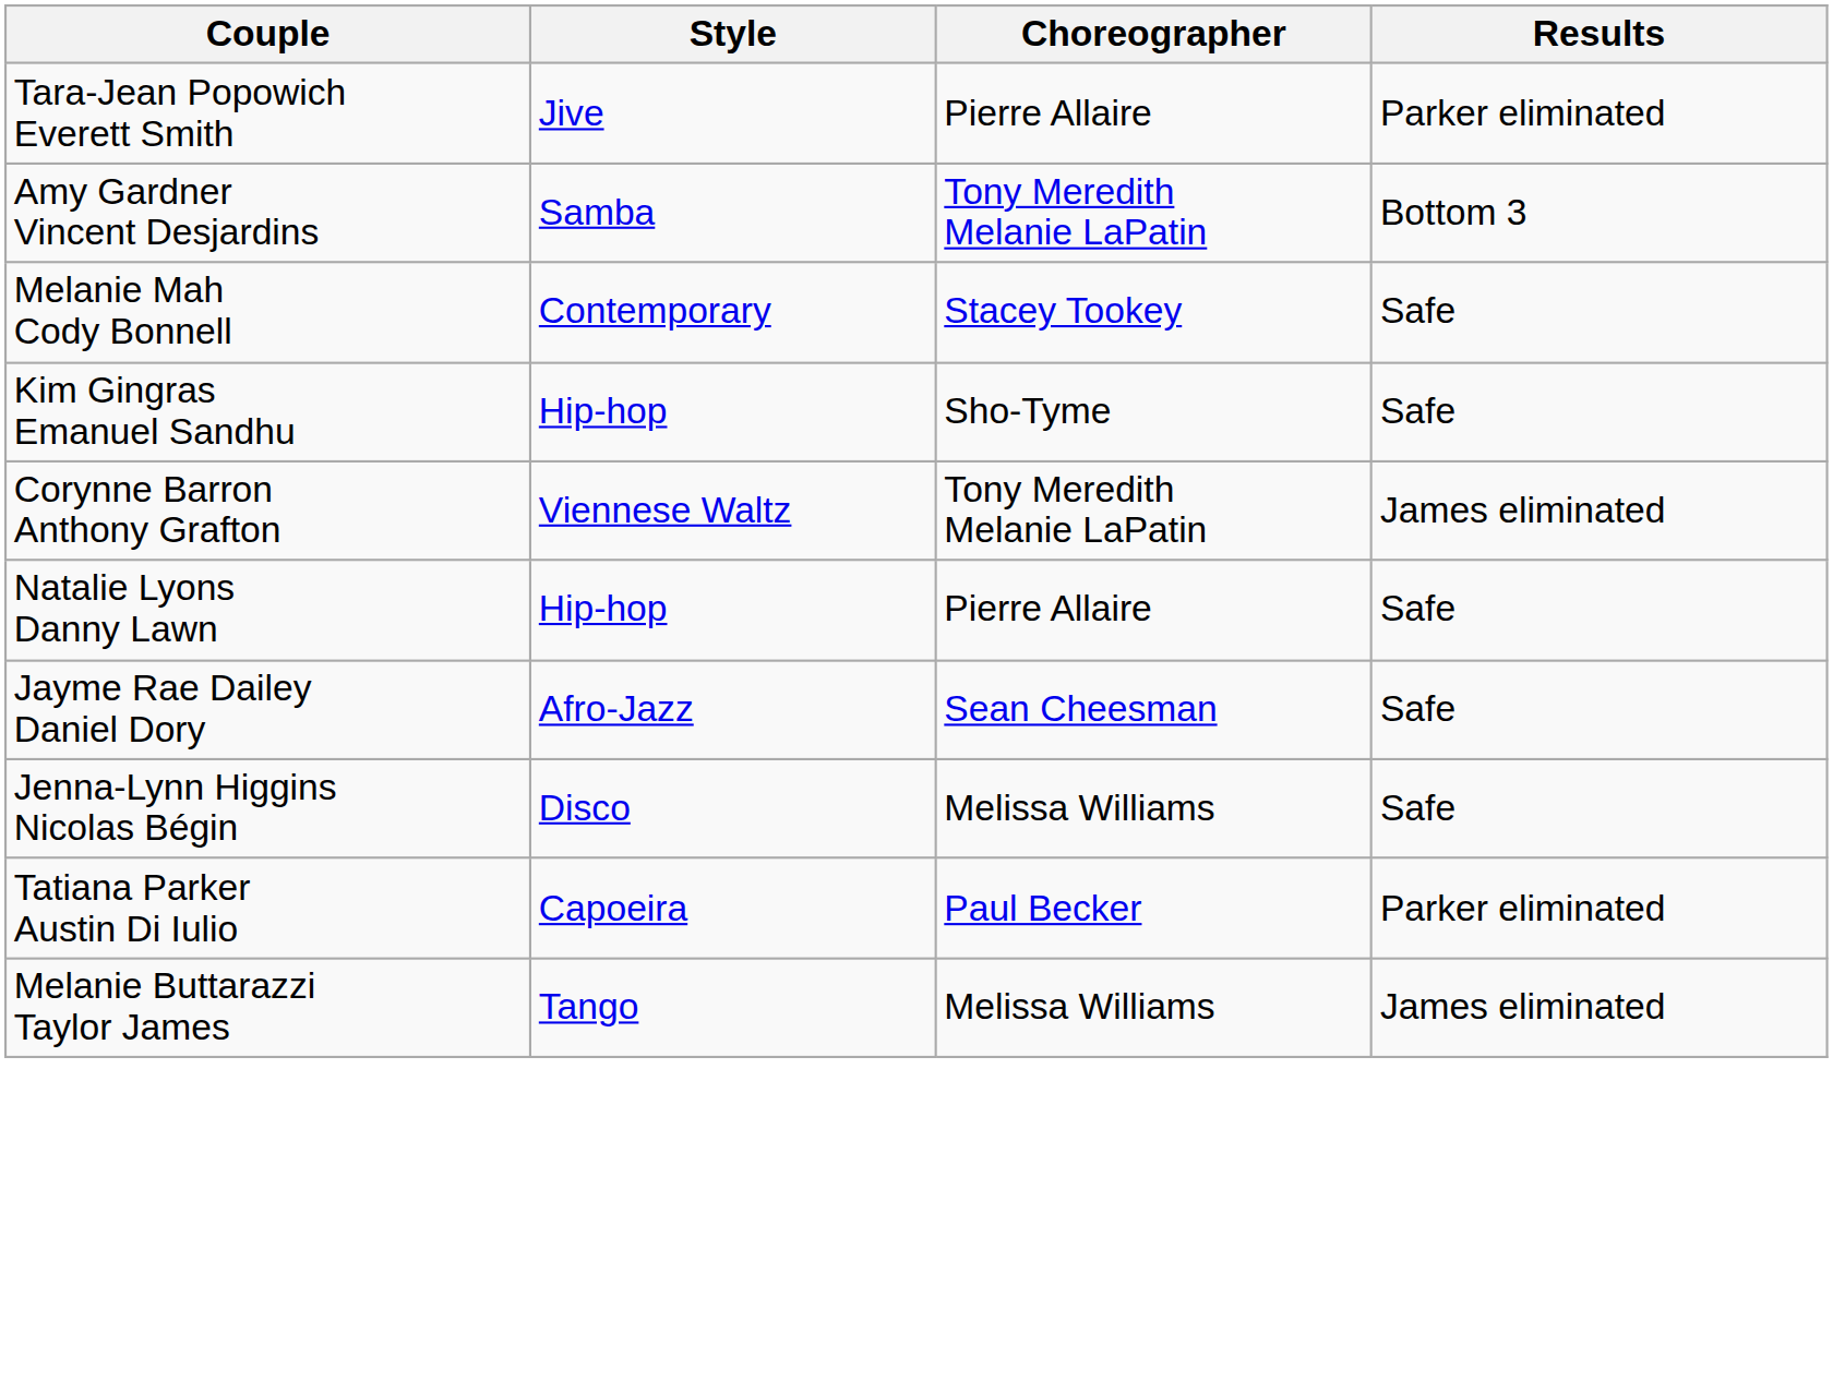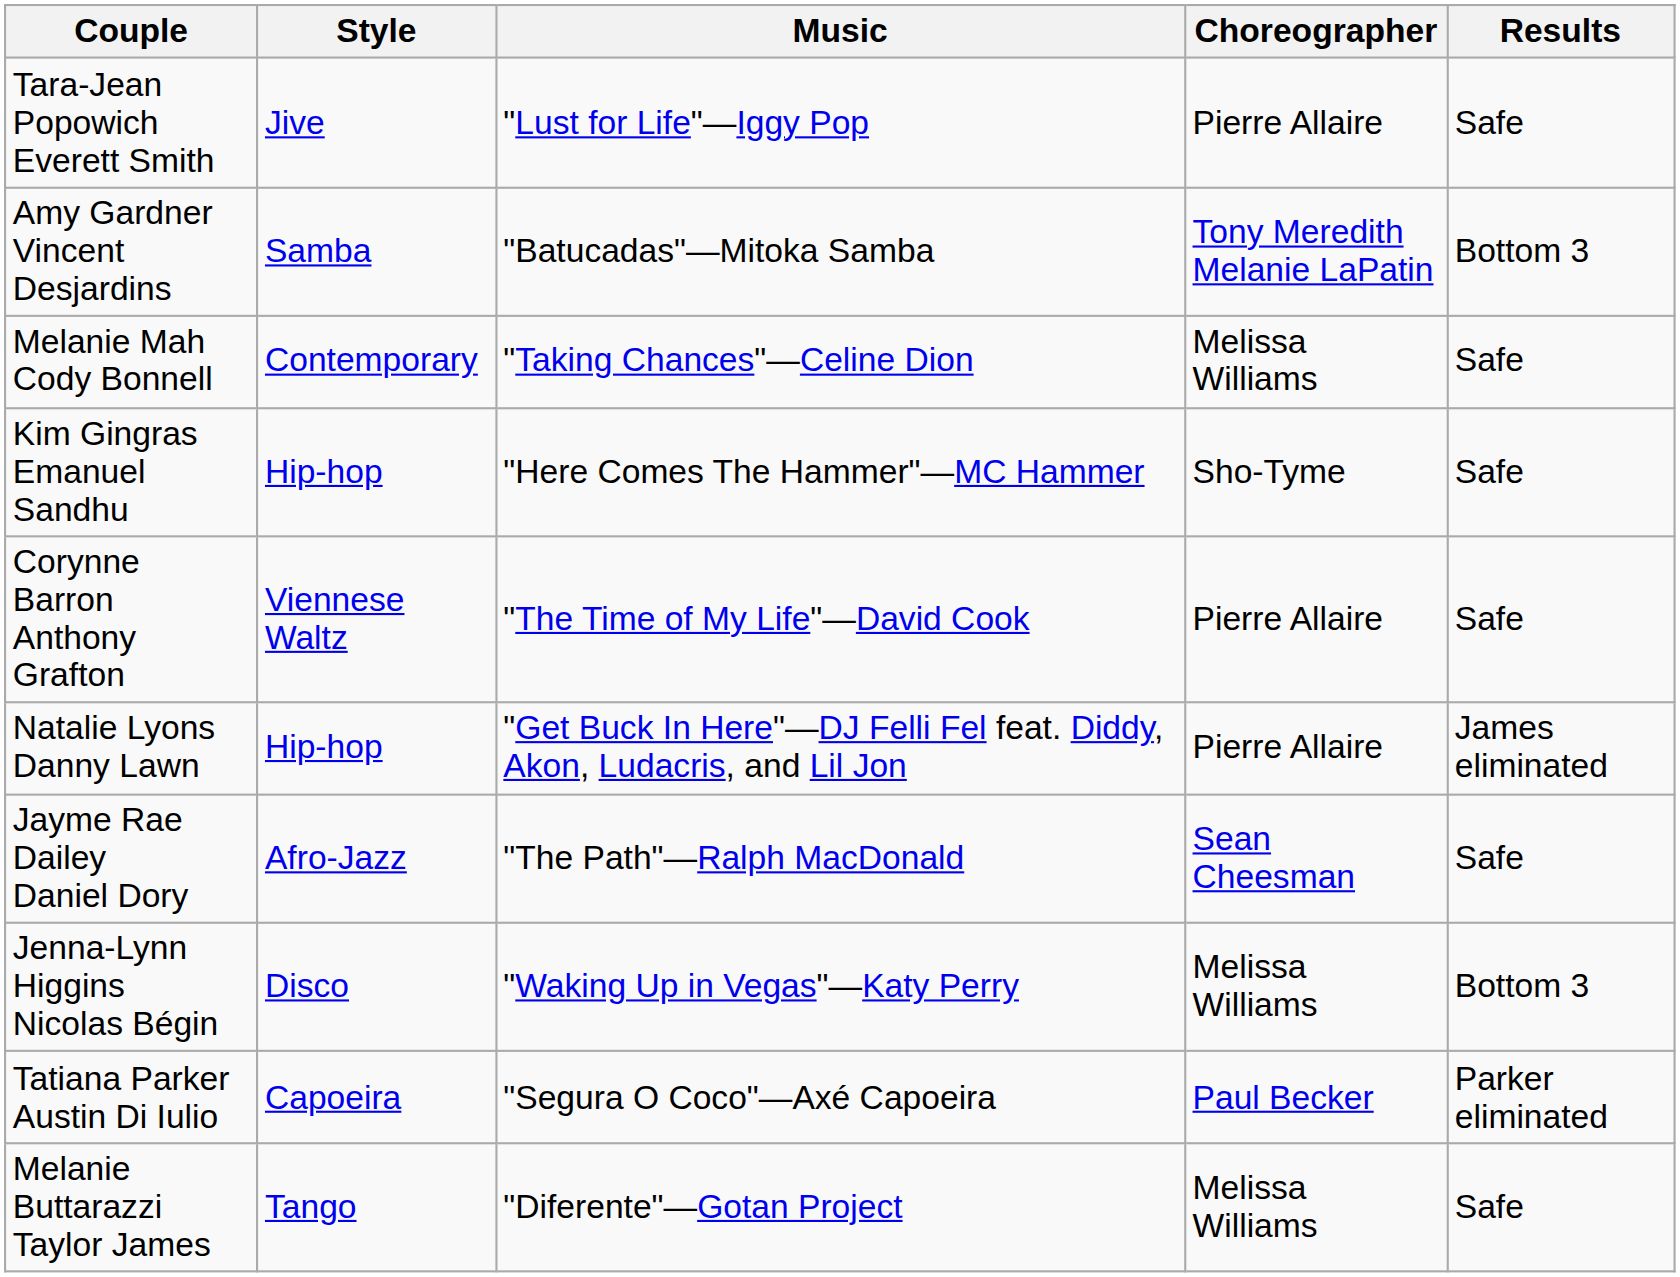+ column: Music | "Lust for Life"—Iggy Pop | "Batucadas"—Mitoka Samba | "Taking Chances"—Celine Dion | "Here Comes The Hammer"—MC Hammer | "The Time of My Life"—David Cook | "Get Buck In Here"—DJ Felli Fel feat. Diddy, Akon, Ludacris, and Lil Jon | "The Path"—Ralph MacDonald | "Waking Up in Vegas"—Katy Perry | "Segura O Coco"—Axé Capoeira | "Diferente"—Gotan Project
Tara-Jean Popowich Everett Smith | Results: Parker eliminated -> Safe
Melanie Mah Cody Bonnell | Choreographer: Stacey Tookey -> Melissa Williams
Corynne Barron Anthony Grafton | Choreographer: Tony Meredith Melanie LaPatin -> Pierre Allaire
Corynne Barron Anthony Grafton | Results: James eliminated -> Safe
Natalie Lyons Danny Lawn | Results: Safe -> James eliminated
Jenna-Lynn Higgins Nicolas Bégin | Results: Safe -> Bottom 3
Melanie Buttarazzi Taylor James | Results: James eliminated -> Safe
